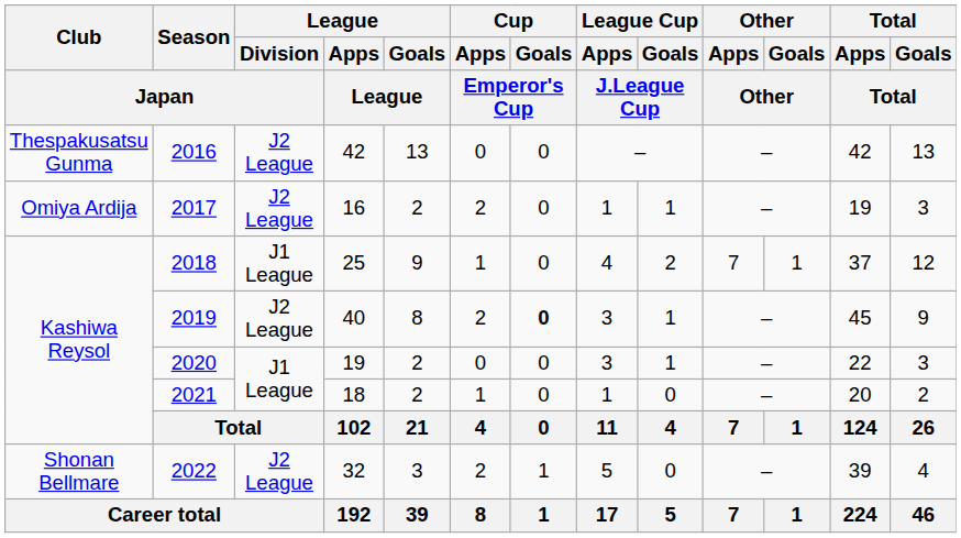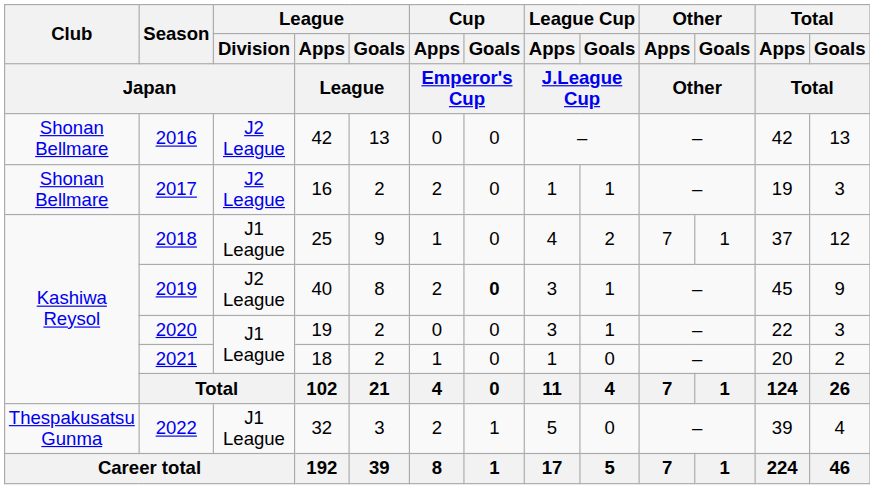2016 | Club / Japan: Thespakusatsu Gunma -> Shonan Bellmare
2017 | Club / Japan: Omiya Ardija -> Shonan Bellmare
2022 | Club / Japan: Shonan Bellmare -> Thespakusatsu Gunma
2022 | League / Division / Japan: J2 League -> J1 League
